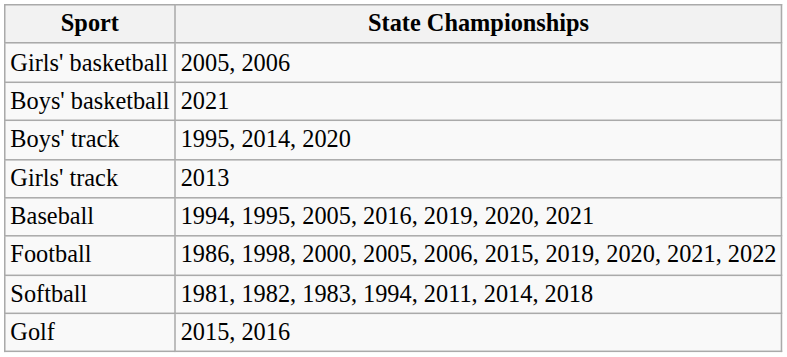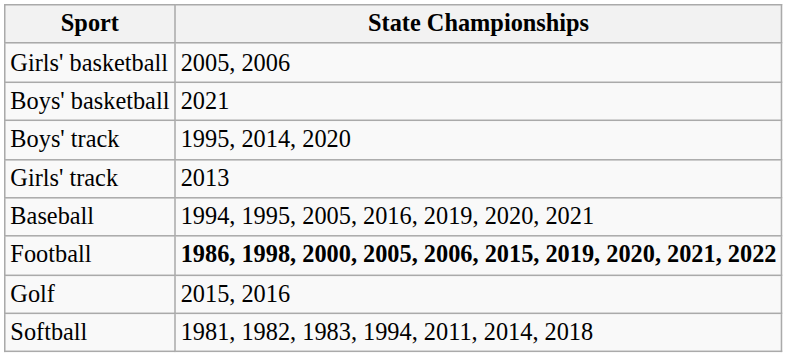Football | State Championships: normal -> bold
rows swapped: Softball <-> Golf
